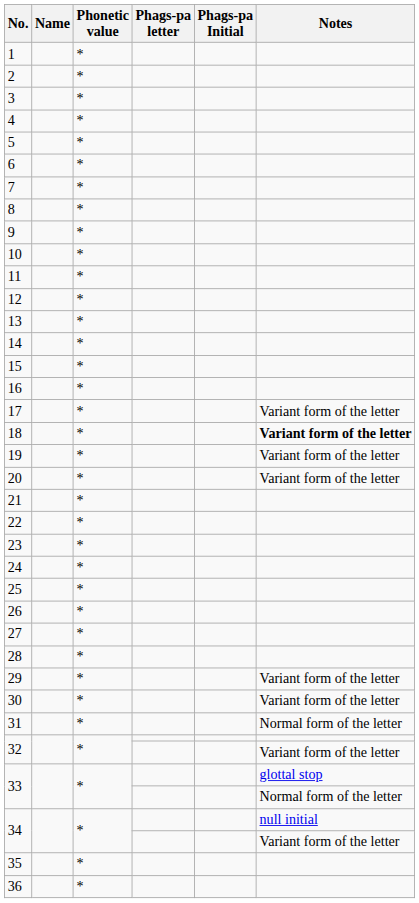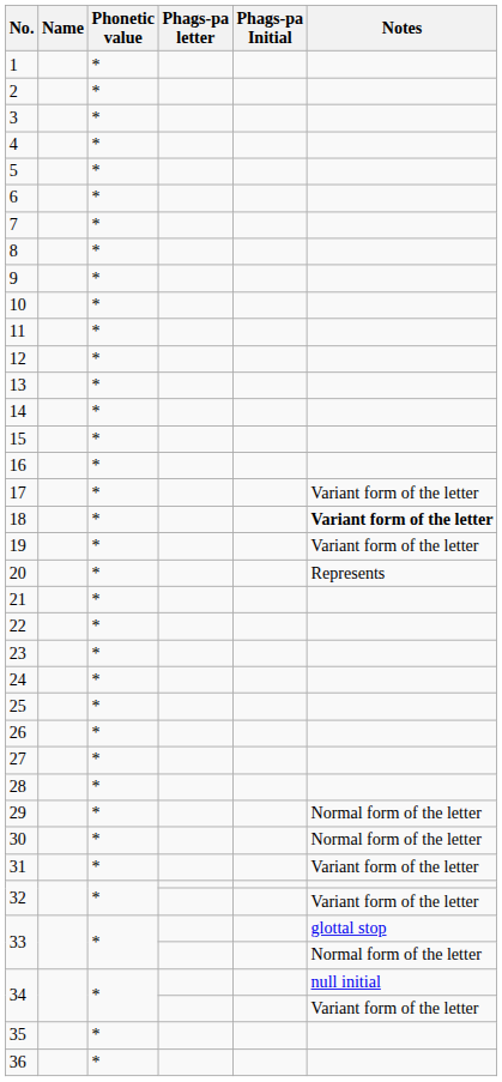20 | Notes: Variant form of the letter -> Represents
29 | Notes: Variant form of the letter -> Normal form of the letter
30 | Notes: Variant form of the letter -> Normal form of the letter
31 | Notes: Normal form of the letter -> Variant form of the letter
